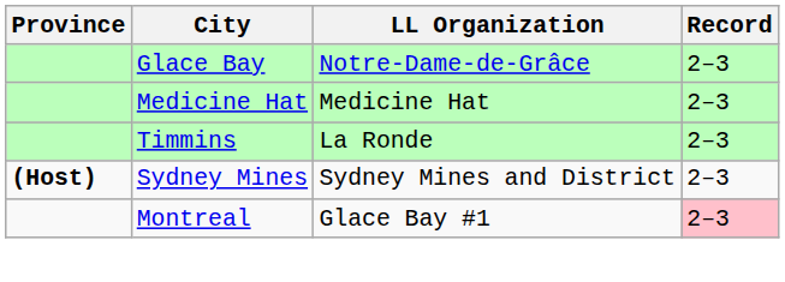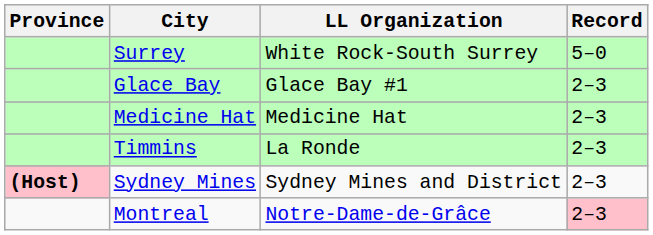+ row: Surrey | White Rock-South Surrey | 5–0
Glace Bay | LL Organization: Notre-Dame-de-Grâce -> Glace Bay #1
Sydney Mines | Province: no background -> pink background
Montreal | LL Organization: Glace Bay #1 -> Notre-Dame-de-Grâce
